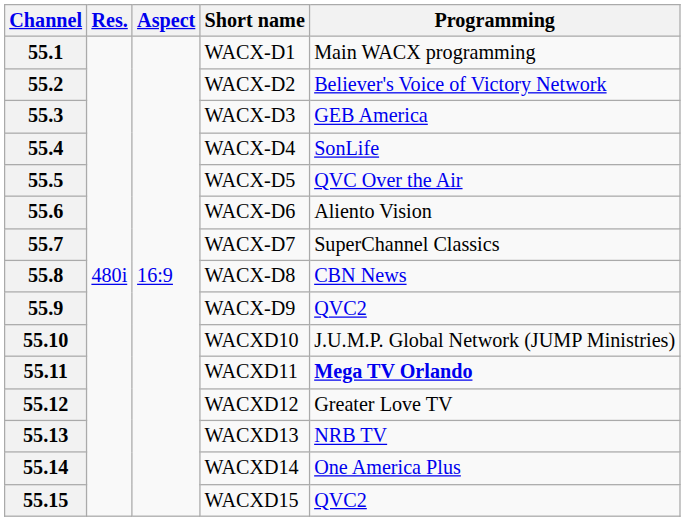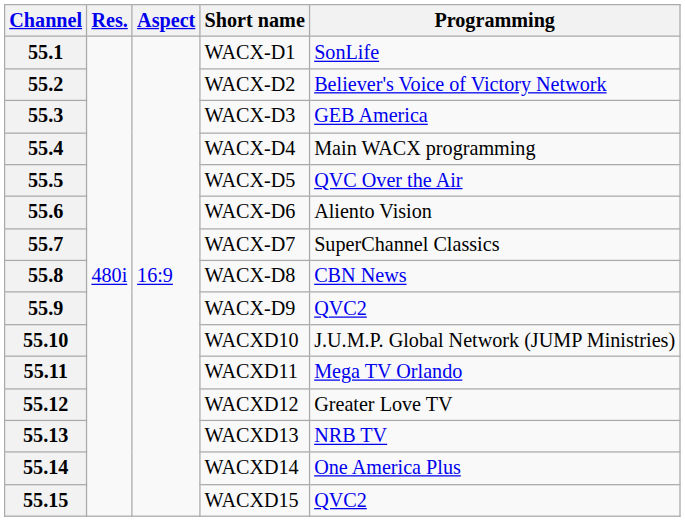55.1 | Programming: Main WACX programming -> SonLife
55.4 | Programming: SonLife -> Main WACX programming
55.11 | Programming: bold -> normal
